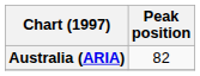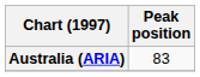Australia (ARIA) | Peak position: 82 -> 83
